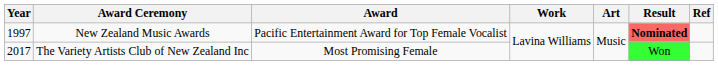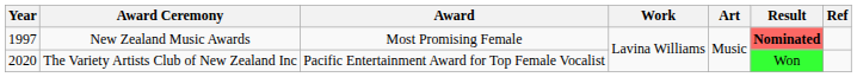New Zealand Music Awards | Award: Pacific Entertainment Award for Top Female Vocalist -> Most Promising Female
The Variety Artists Club of New Zealand Inc | Year: 2017 -> 2020
The Variety Artists Club of New Zealand Inc | Award: Most Promising Female -> Pacific Entertainment Award for Top Female Vocalist
